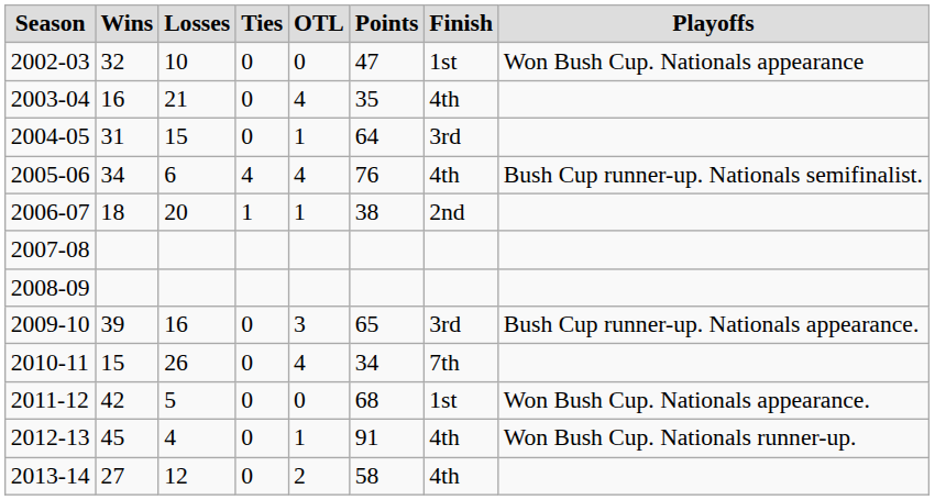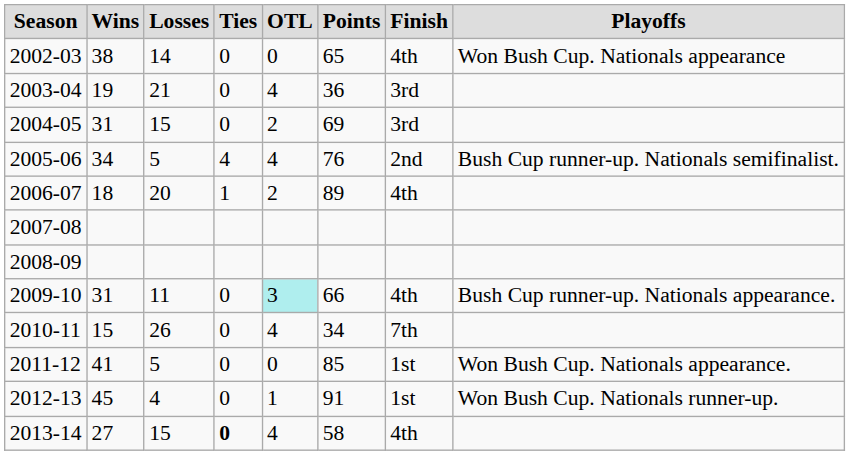2002-03 | column 2: 32 -> 38
2002-03 | column 3: 10 -> 14
2002-03 | column 6: 47 -> 65
2002-03 | column 7: 1st -> 4th
2003-04 | column 2: 16 -> 19
2003-04 | column 6: 35 -> 36
2003-04 | column 7: 4th -> 3rd
2004-05 | column 5: 1 -> 2
2004-05 | column 6: 64 -> 69
2005-06 | column 3: 6 -> 5
2005-06 | column 7: 4th -> 2nd
2006-07 | column 5: 1 -> 2
2006-07 | column 6: 38 -> 89
2006-07 | column 7: 2nd -> 4th
2009-10 | column 2: 39 -> 31
2009-10 | column 3: 16 -> 11
2009-10 | column 5: no background -> paleturquoise background
2009-10 | column 6: 65 -> 66
2009-10 | column 7: 3rd -> 4th
2011-12 | column 2: 42 -> 41
2011-12 | column 6: 68 -> 85
2012-13 | column 7: 4th -> 1st
2013-14 | column 3: 12 -> 15
2013-14 | column 4: normal -> bold
2013-14 | column 5: 2 -> 4
